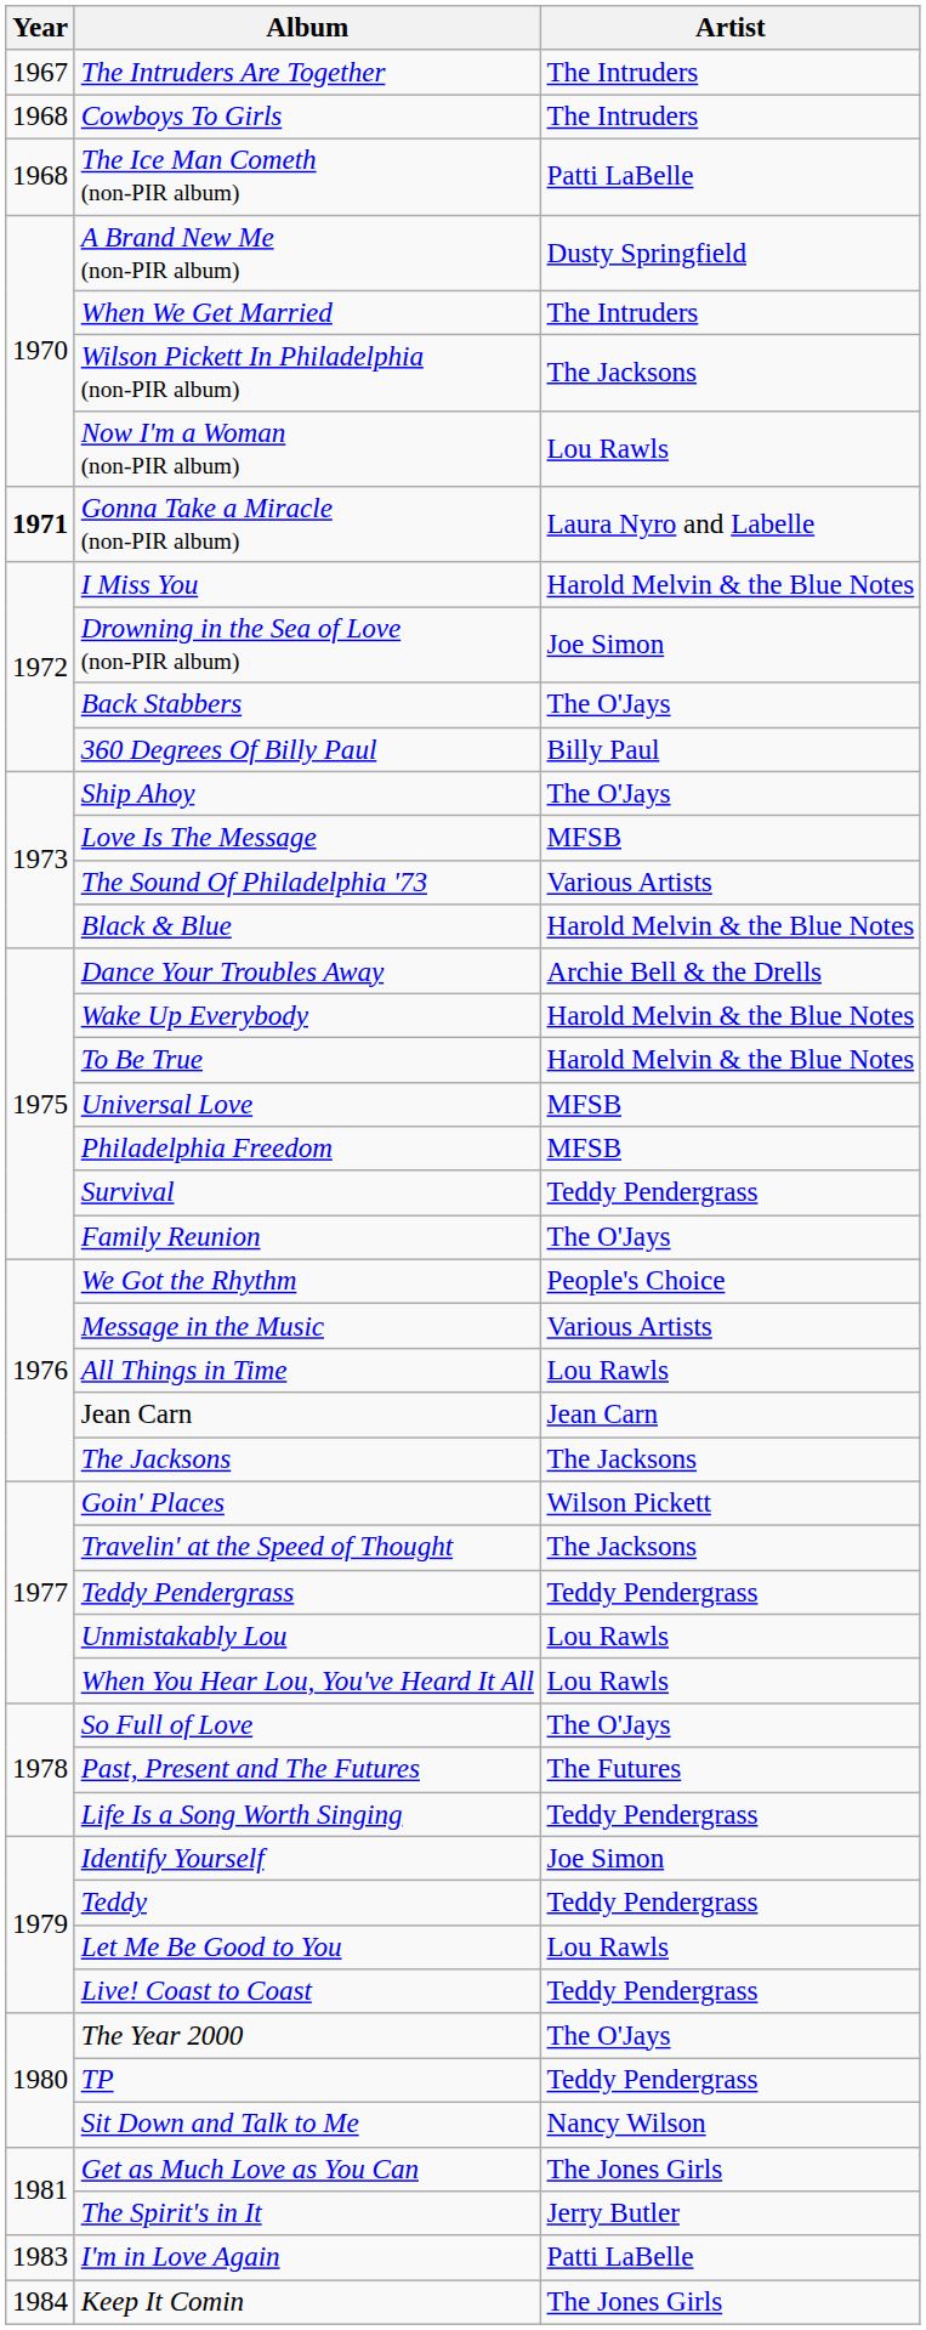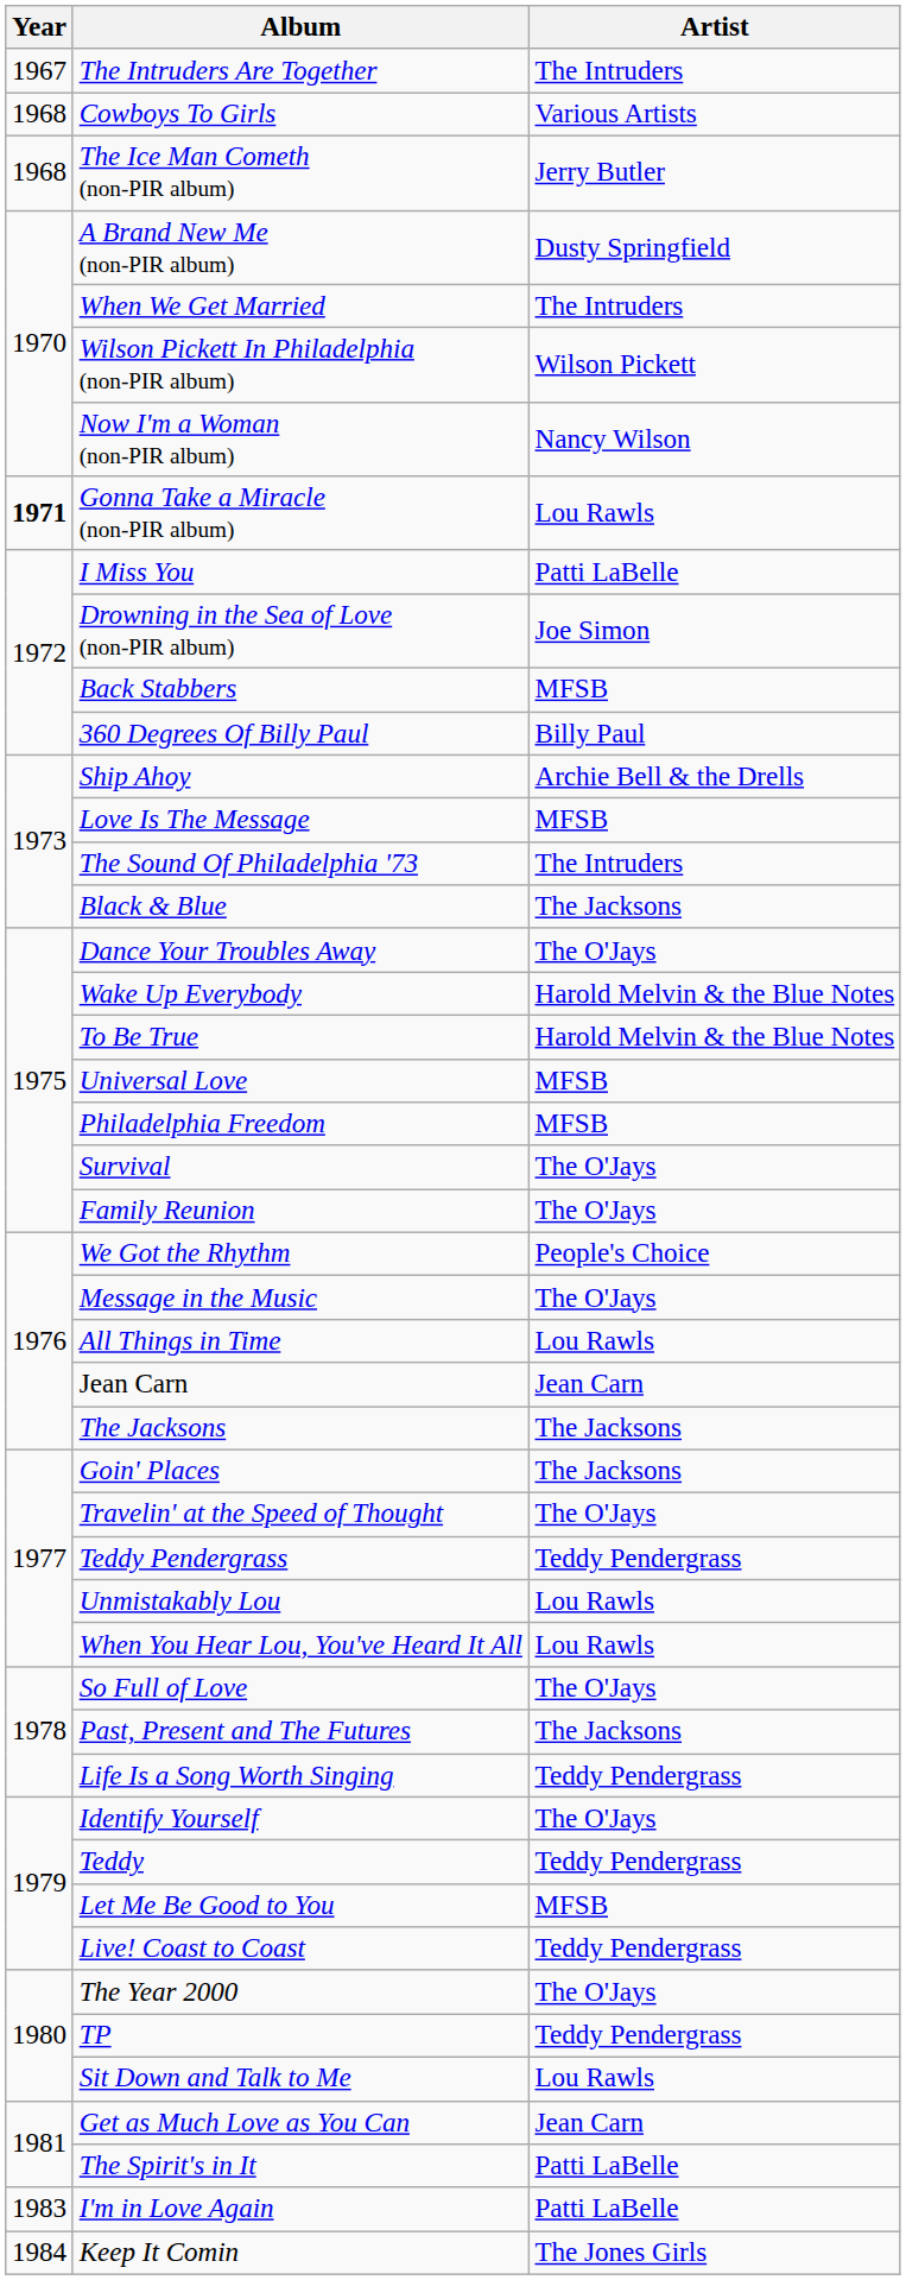Cowboys To Girls | Artist: The Intruders -> Various Artists
The Ice Man Cometh (non-PIR album) | Artist: Patti LaBelle -> Jerry Butler
Wilson Pickett In Philadelphia (non-PIR album) | Artist: The Jacksons -> Wilson Pickett
Now I'm a Woman (non-PIR album) | Artist: Lou Rawls -> Nancy Wilson
Gonna Take a Miracle (non-PIR album) | Artist: Laura Nyro and Labelle -> Lou Rawls
I Miss You | Artist: Harold Melvin & the Blue Notes -> Patti LaBelle
Back Stabbers | Artist: The O'Jays -> MFSB
Ship Ahoy | Artist: The O'Jays -> Archie Bell & the Drells
The Sound Of Philadelphia '73 | Artist: Various Artists -> The Intruders
Black & Blue | Artist: Harold Melvin & the Blue Notes -> The Jacksons
Dance Your Troubles Away | Artist: Archie Bell & the Drells -> The O'Jays
Survival | Artist: Teddy Pendergrass -> The O'Jays
Message in the Music | Artist: Various Artists -> The O'Jays
Goin' Places | Artist: Wilson Pickett -> The Jacksons
Travelin' at the Speed of Thought | Artist: The Jacksons -> The O'Jays
Past, Present and The Futures | Artist: The Futures -> The Jacksons
Identify Yourself | Artist: Joe Simon -> The O'Jays
Let Me Be Good to You | Artist: Lou Rawls -> MFSB
Sit Down and Talk to Me | Artist: Nancy Wilson -> Lou Rawls
Get as Much Love as You Can | Artist: The Jones Girls -> Jean Carn
The Spirit's in It | Artist: Jerry Butler -> Patti LaBelle
